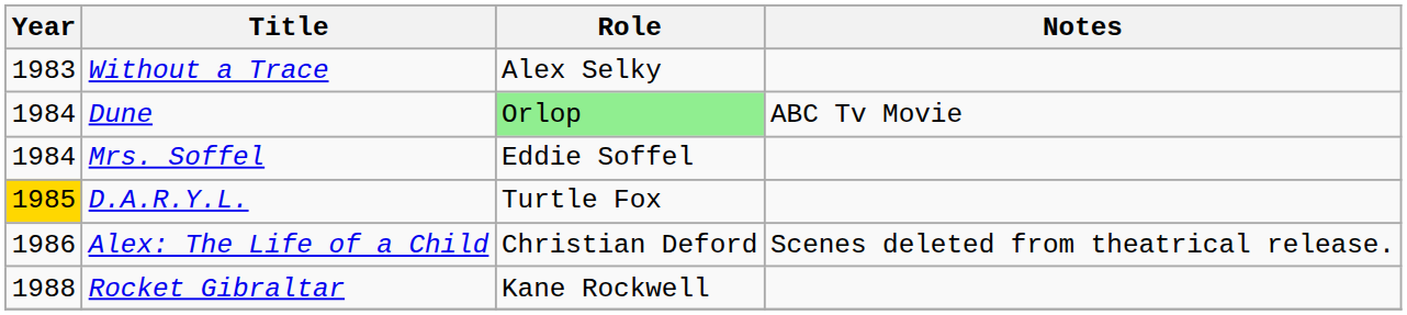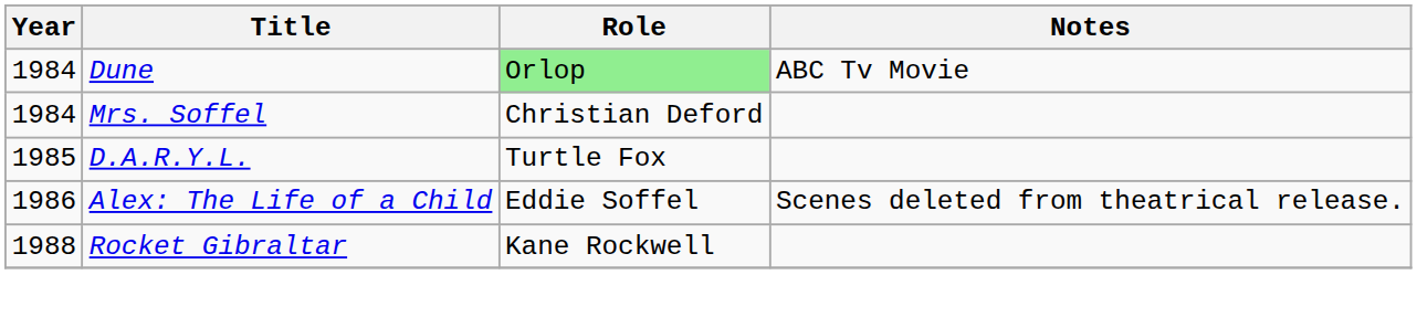- row: 1983 | Without a Trace | Alex Selky
Mrs. Soffel | Role: Eddie Soffel -> Christian Deford
D.A.R.Y.L. | Year: gold background -> no background
Alex: The Life of a Child | Role: Christian Deford -> Eddie Soffel
